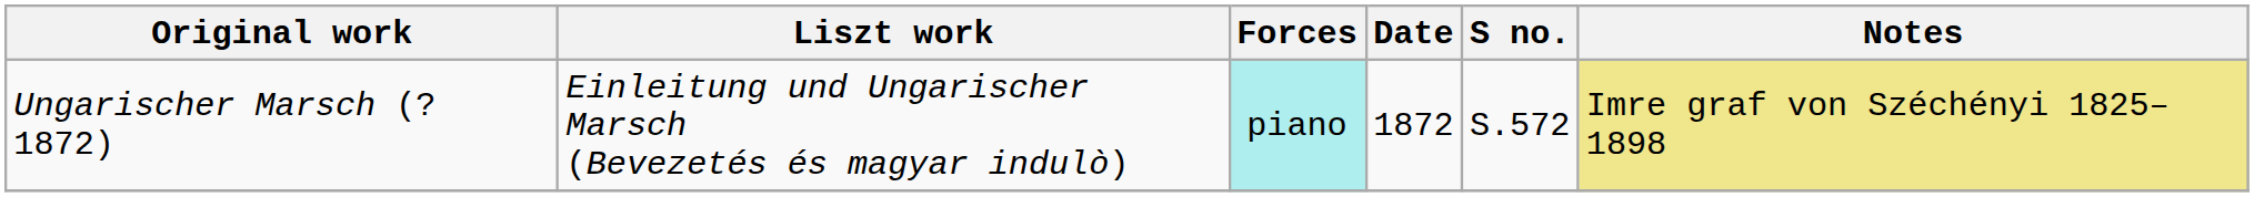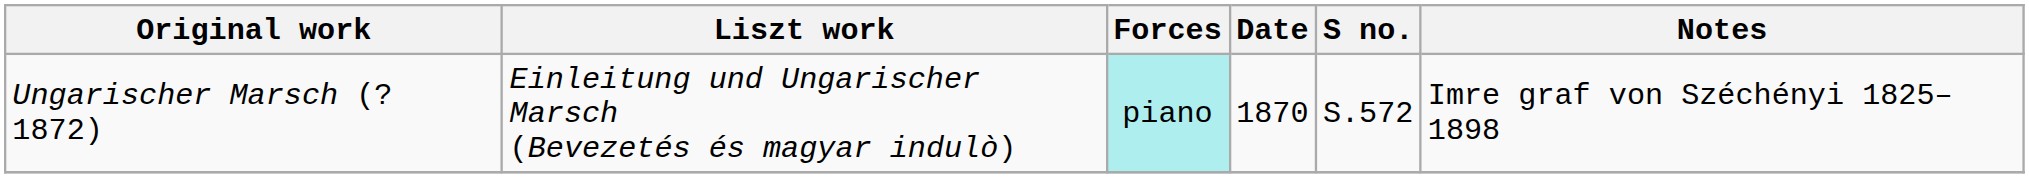Ungarischer Marsch (? 1872) | Date: 1872 -> 1870
Ungarischer Marsch (? 1872) | Notes: khaki background -> no background
